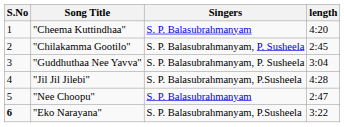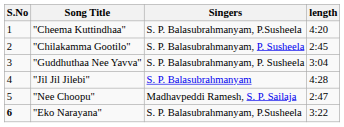"Cheema Kuttindhaa" | Singers: S. P. Balasubrahmanyam -> S. P. Balasubrahmanyam, P.Susheela
"Jil Jil Jilebi" | Singers: S. P. Balasubrahmanyam, P.Susheela -> S. P. Balasubrahmanyam
"Nee Choopu" | Singers: S. P. Balasubrahmanyam -> Madhavpeddi Ramesh, S. P. Sailaja
